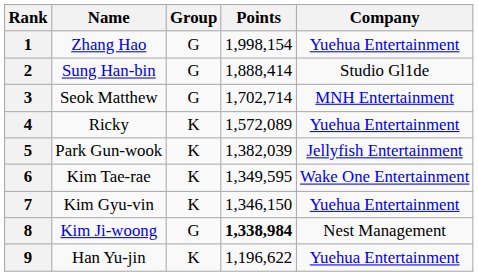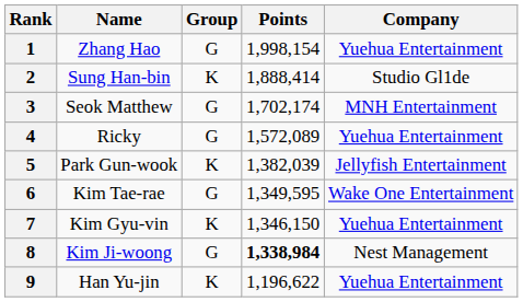2 | Group: G -> K
3 | Points: 1,702,714 -> 1,702,174
4 | Group: K -> G
6 | Group: K -> G
